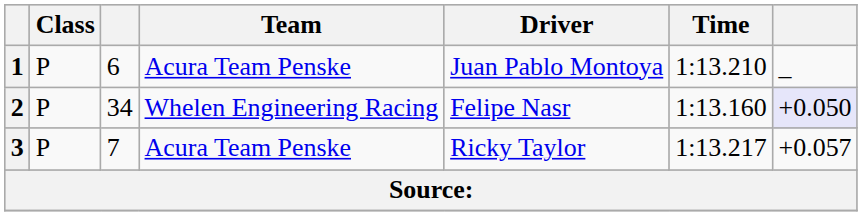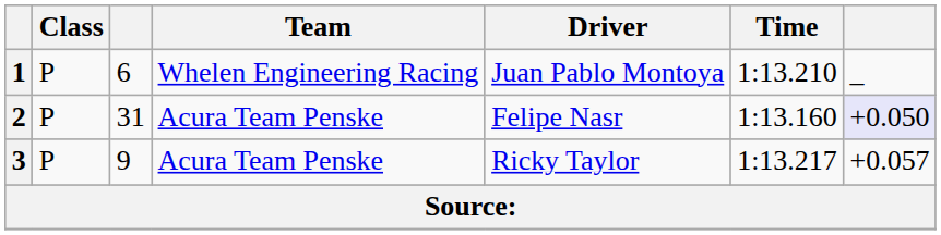1 | Team: Acura Team Penske -> Whelen Engineering Racing
2 | column 3: 34 -> 31
2 | Team: Whelen Engineering Racing -> Acura Team Penske
3 | column 3: 7 -> 9
